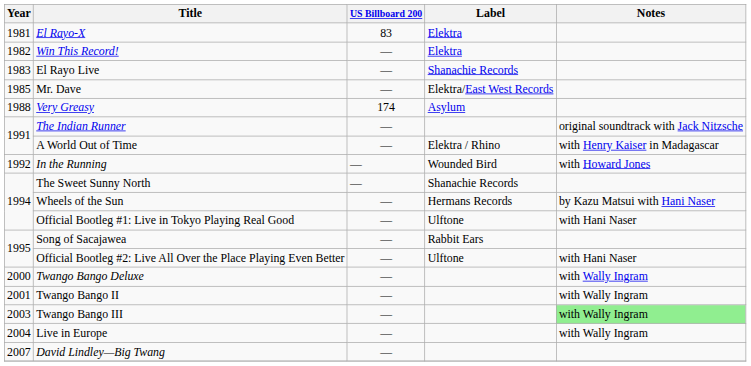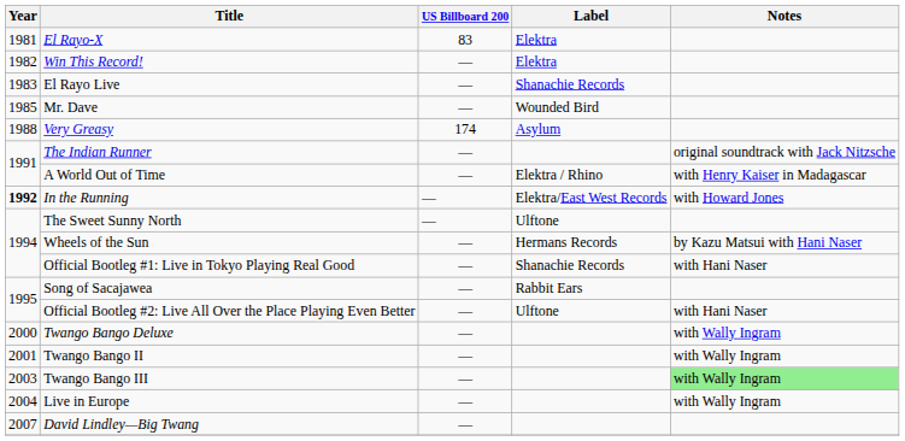Mr. Dave | Label: Elektra/East West Records -> Wounded Bird
In the Running | Year: normal -> bold
In the Running | Label: Wounded Bird -> Elektra/East West Records
The Sweet Sunny North | Label: Shanachie Records -> Ulftone
Official Bootleg #1: Live in Tokyo Playing Real Good | Label: Ulftone -> Shanachie Records
